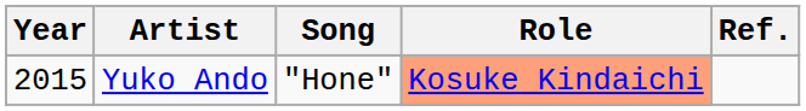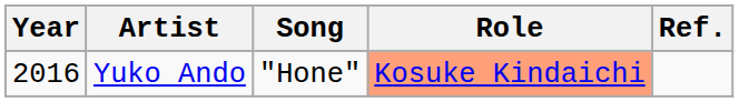Yuko Ando | Year: 2015 -> 2016
